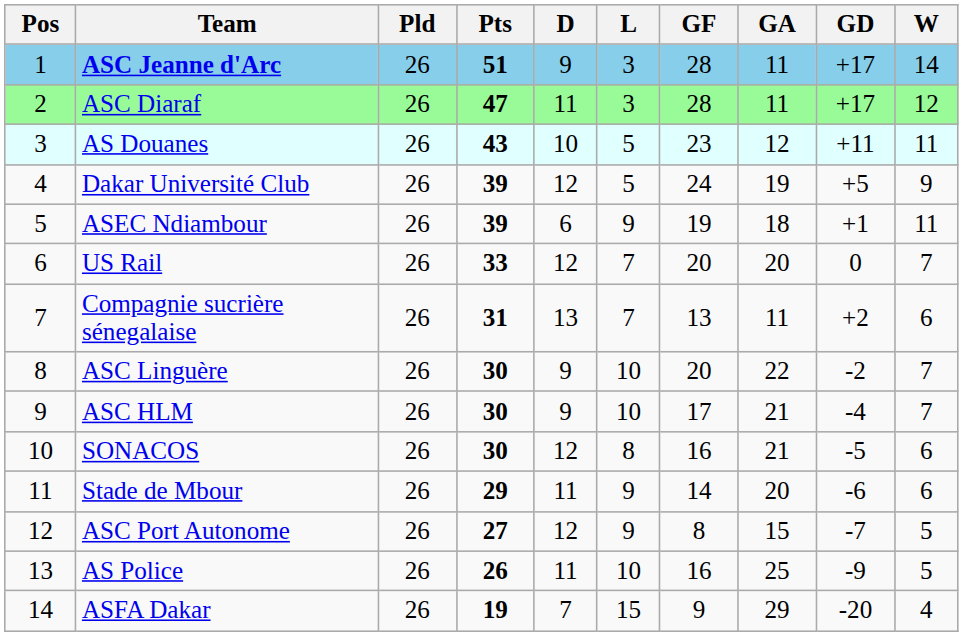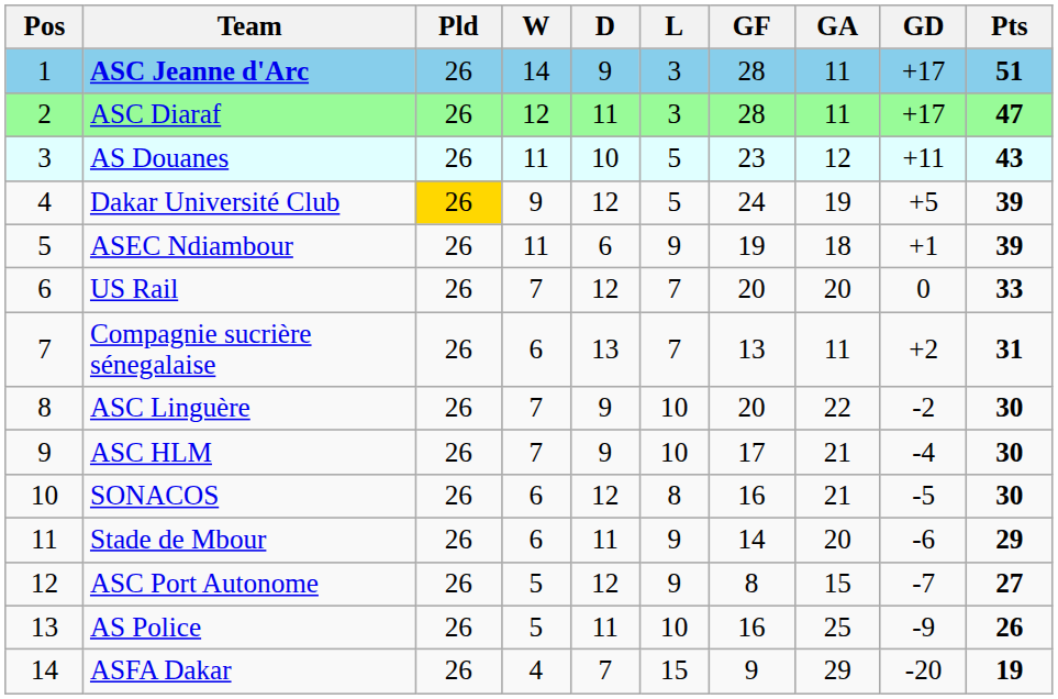columns swapped: W <-> Pts
Dakar Université Club | Pld: no background -> gold background
